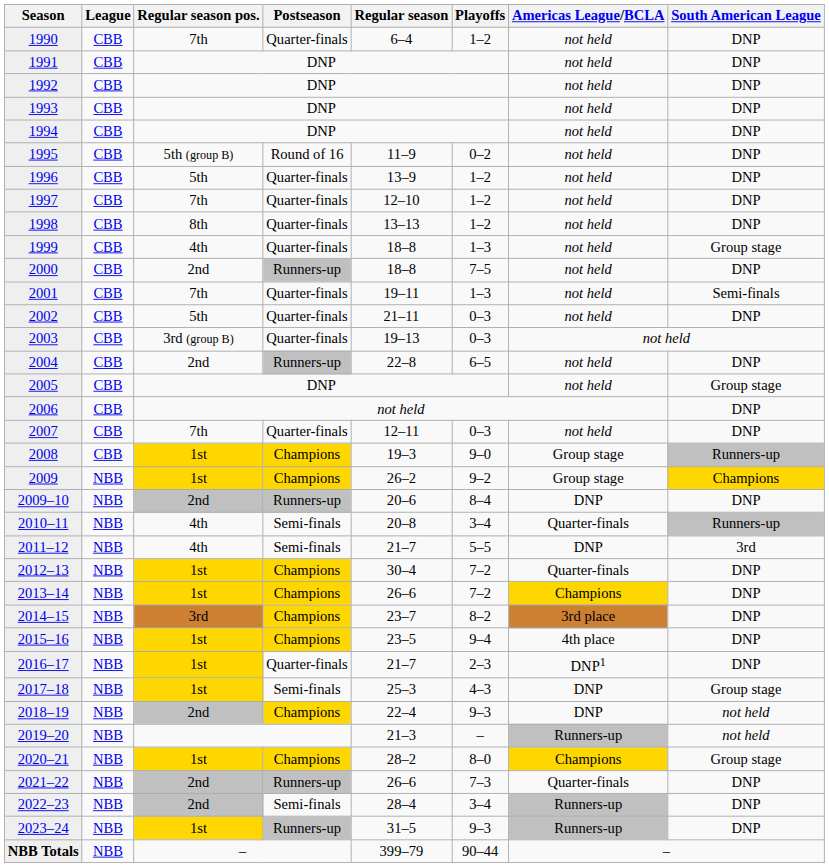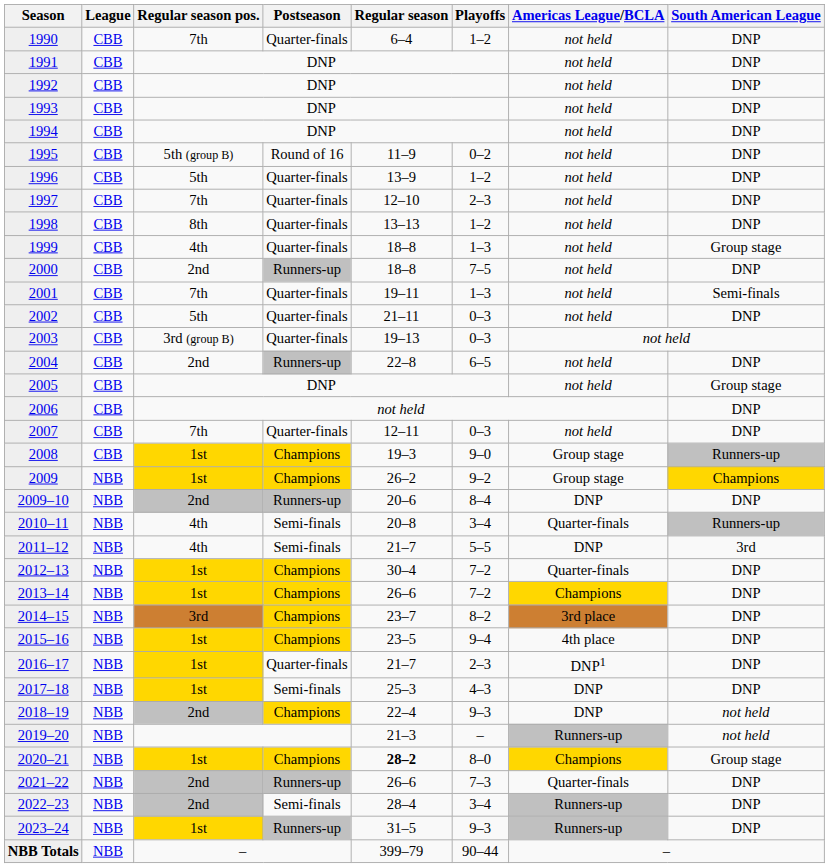1997 | Playoffs: 1–2 -> 2–3
2017–18 | South American League: Group stage -> DNP
2020–21 | Regular season: normal -> bold
